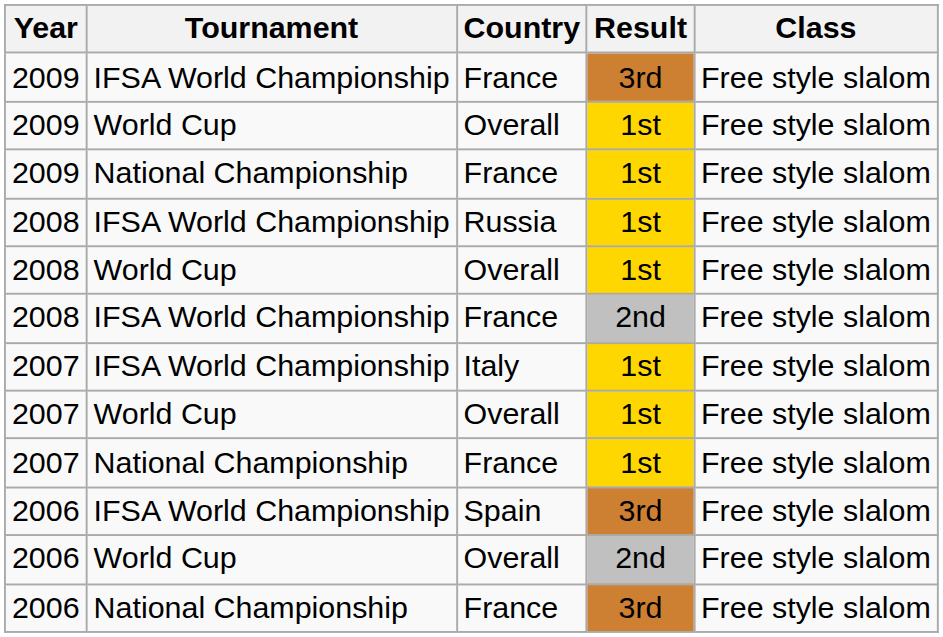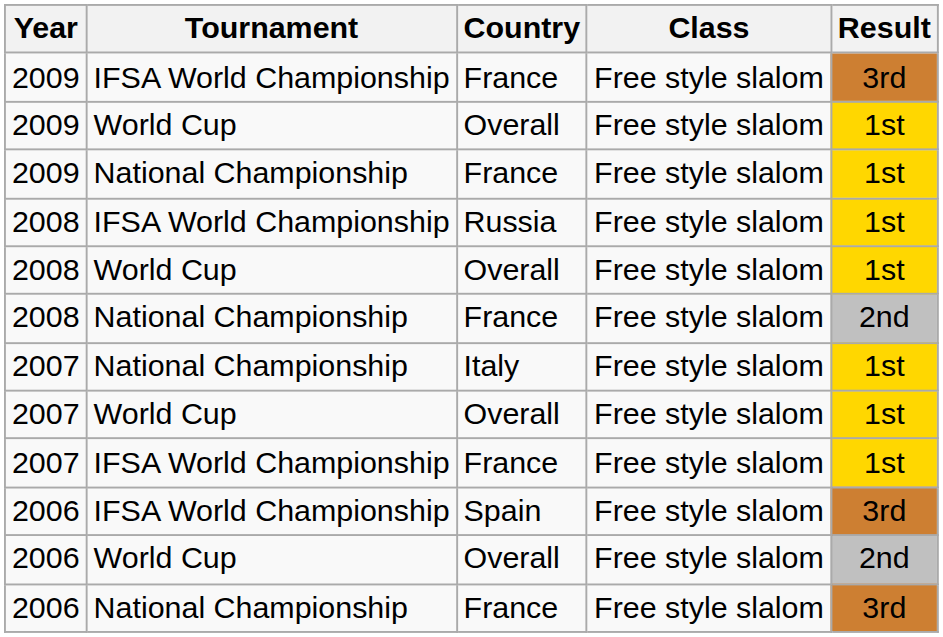columns swapped: Result <-> Class
2008 / France | Tournament: IFSA World Championship -> National Championship
Italy | Tournament: IFSA World Championship -> National Championship
2007 / France | Tournament: National Championship -> IFSA World Championship
